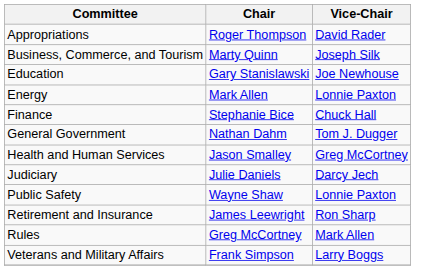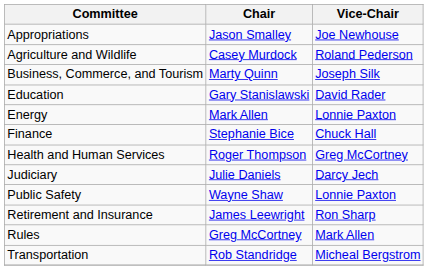Appropriations | Chair: Roger Thompson -> Jason Smalley
Appropriations | Vice-Chair: David Rader -> Joe Newhouse
+ row: Agriculture and Wildlife | Casey Murdock | Roland Pederson
Education | Vice-Chair: Joe Newhouse -> David Rader
- row: General Government | Nathan Dahm | Tom J. Dugger
Health and Human Services | Chair: Jason Smalley -> Roger Thompson
+ row: Transportation | Rob Standridge | Micheal Bergstrom
- row: Veterans and Military Affairs | Frank Simpson | Larry Boggs
